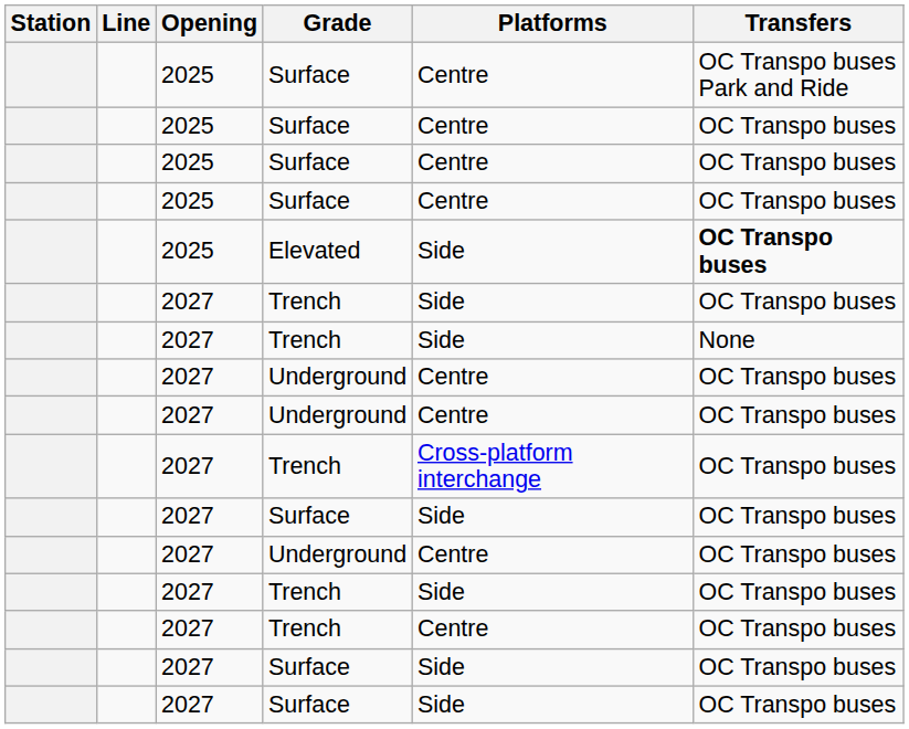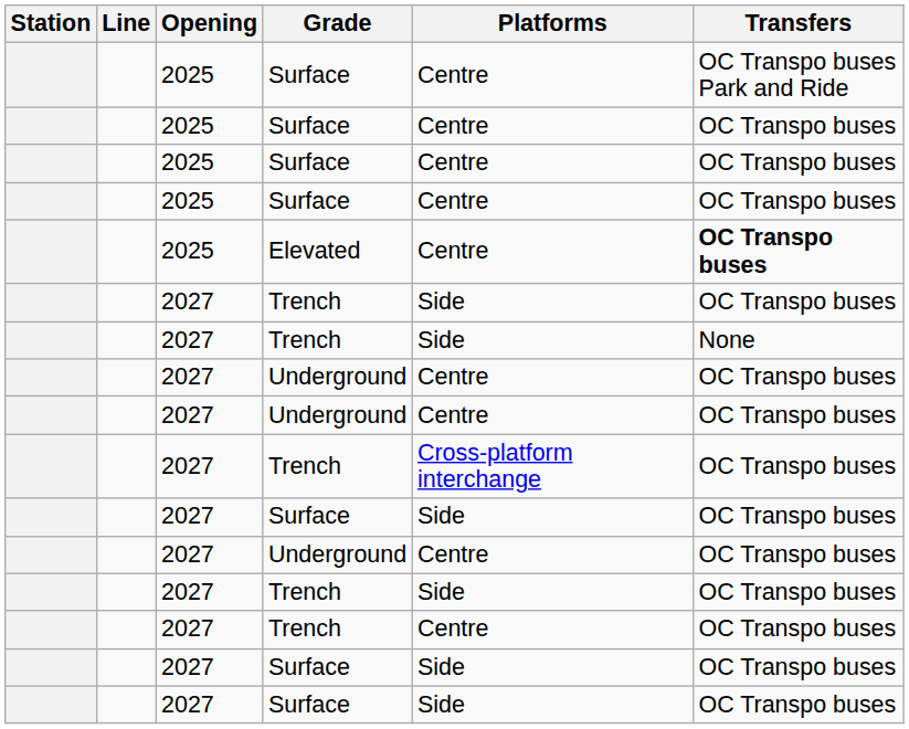Elevated | Platforms: Side -> Centre
